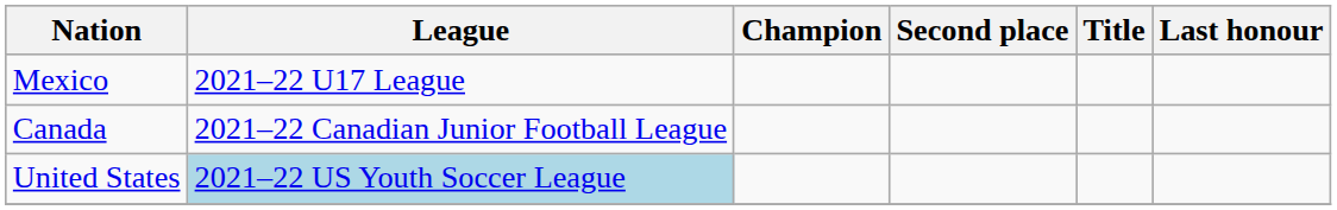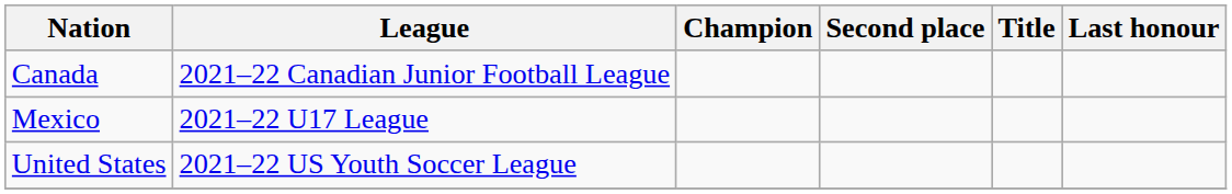rows swapped: Canada <-> Mexico
United States | League: lightblue background -> no background
